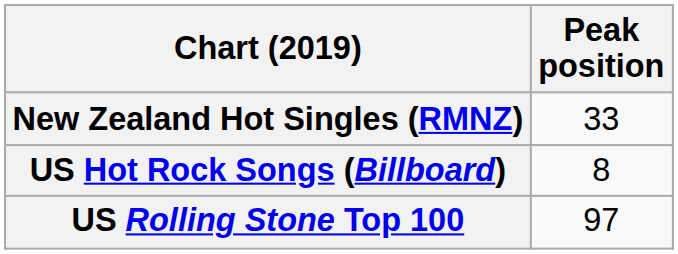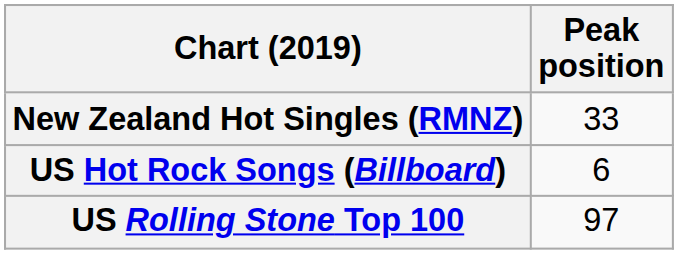US Hot Rock Songs (Billboard) | Peak position: 8 -> 6
